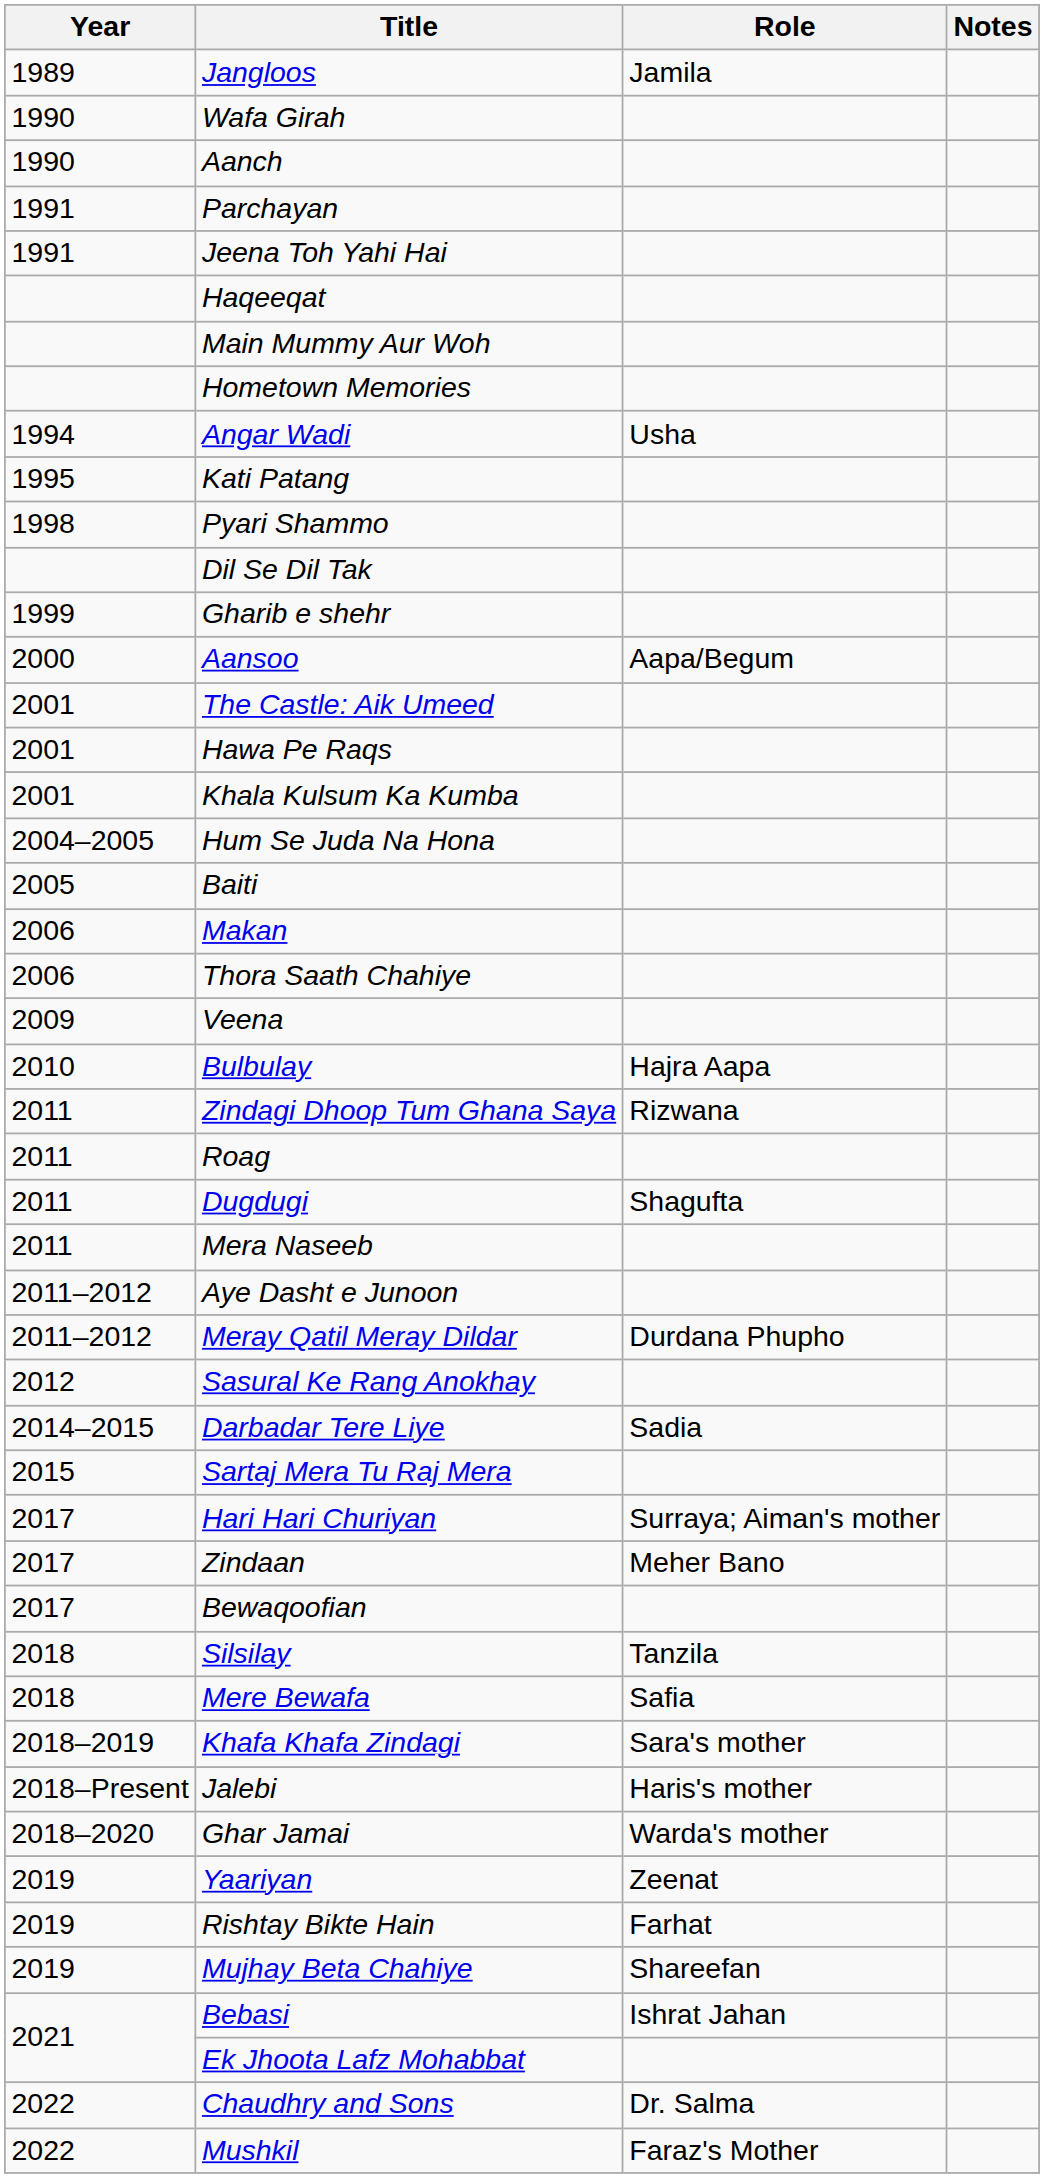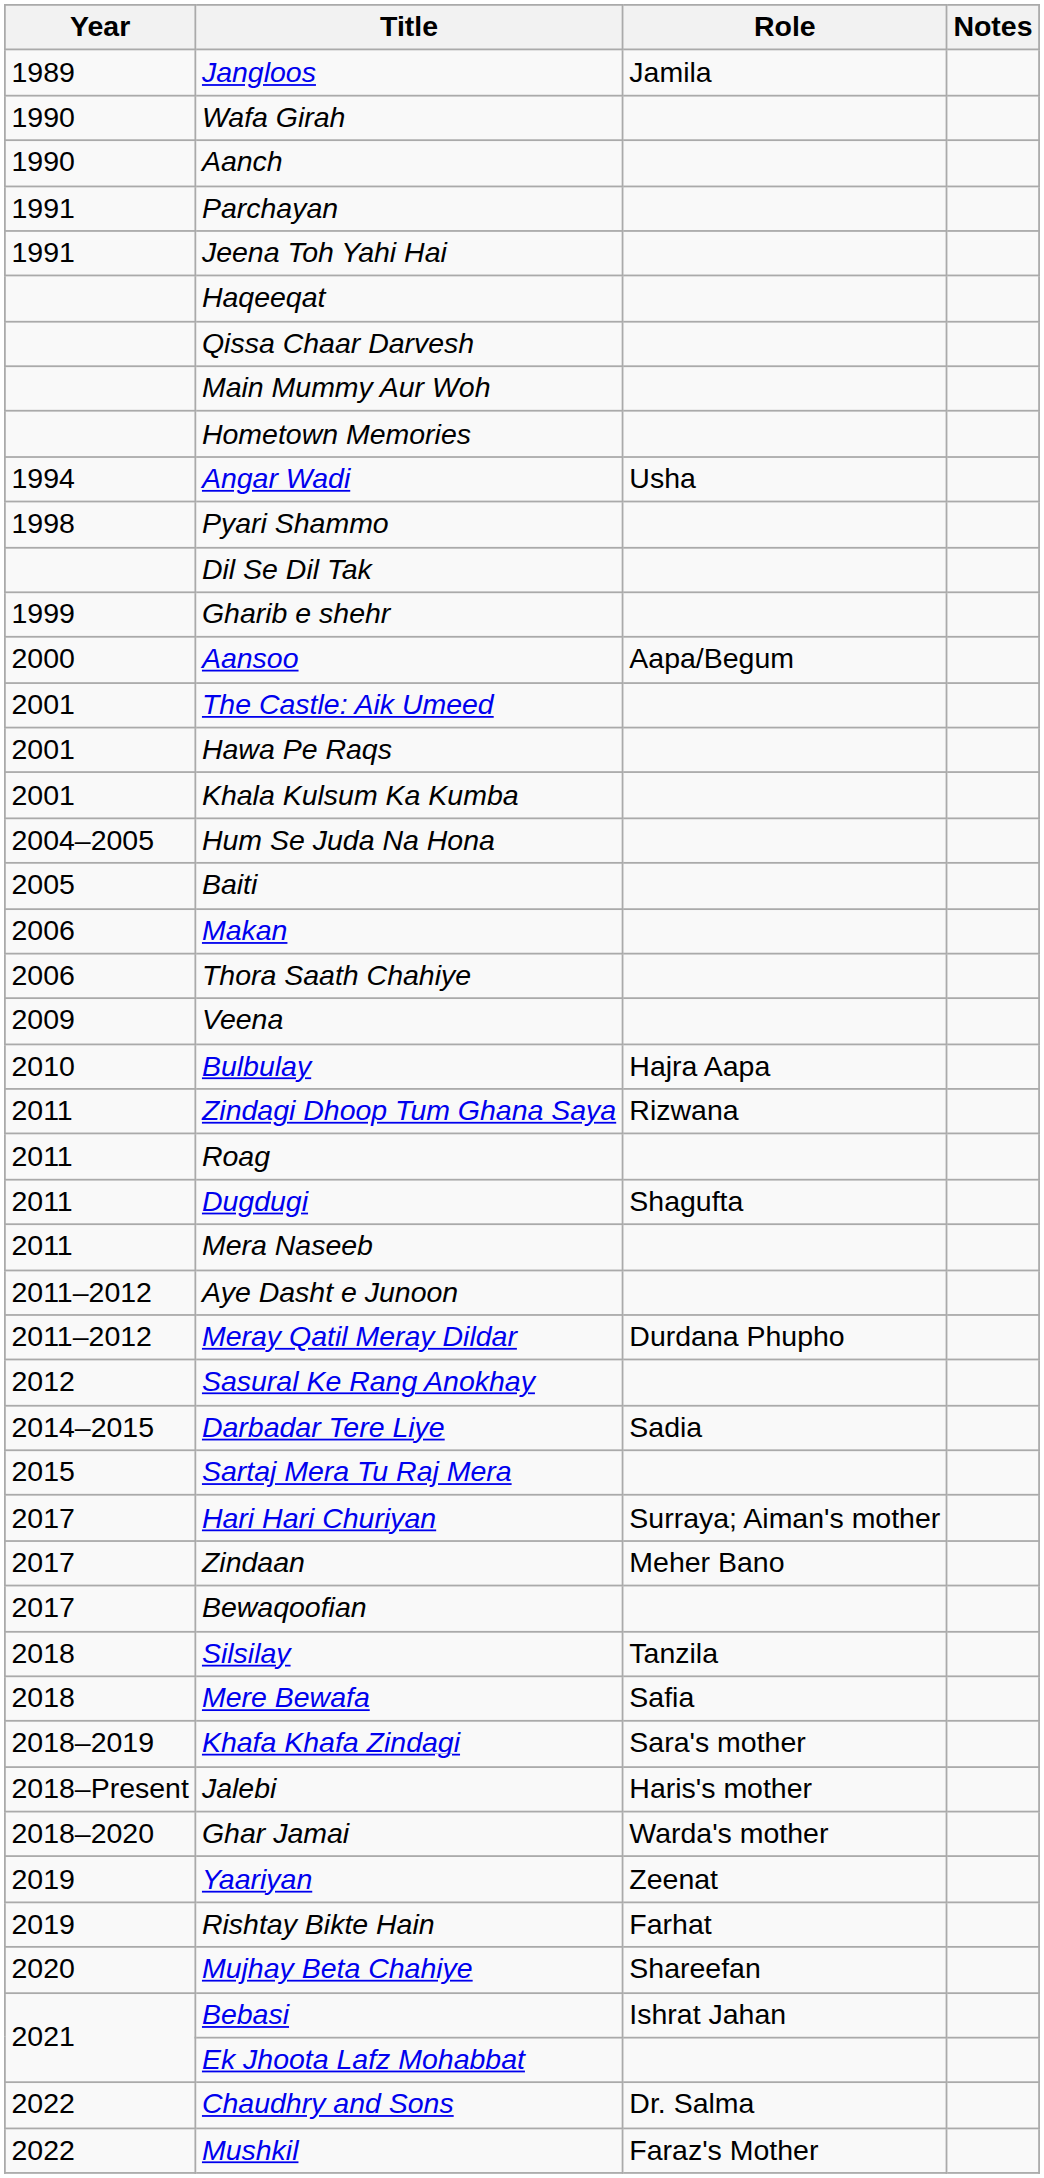+ row: Qissa Chaar Darvesh
- row: 1995 | Kati Patang
Mujhay Beta Chahiye | Year: 2019 -> 2020
